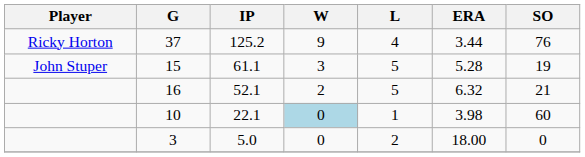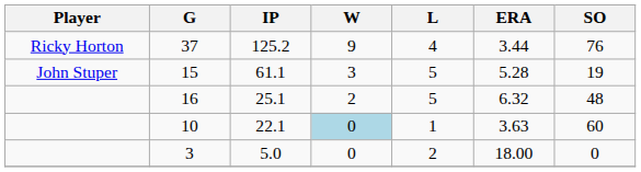16 | IP: 52.1 -> 25.1
16 | SO: 21 -> 48
10 | ERA: 3.98 -> 3.63
